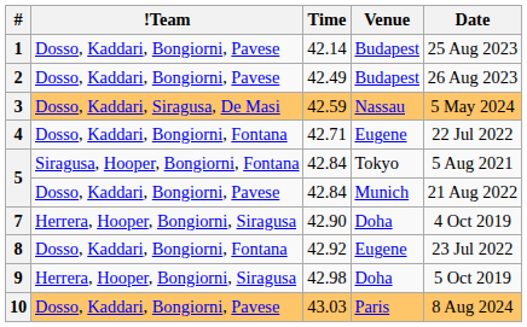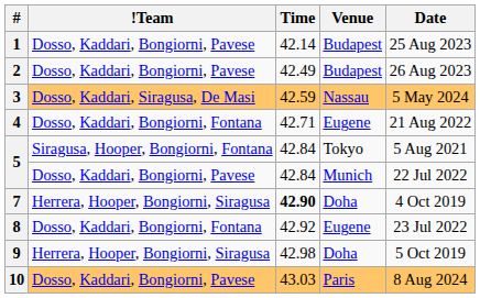4 | Date: 22 Jul 2022 -> 21 Aug 2022
5 / Munich | Date: 21 Aug 2022 -> 22 Jul 2022
7 | Time: normal -> bold
